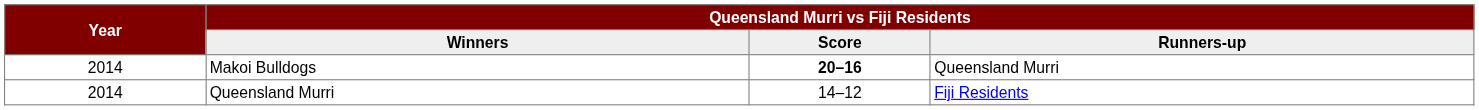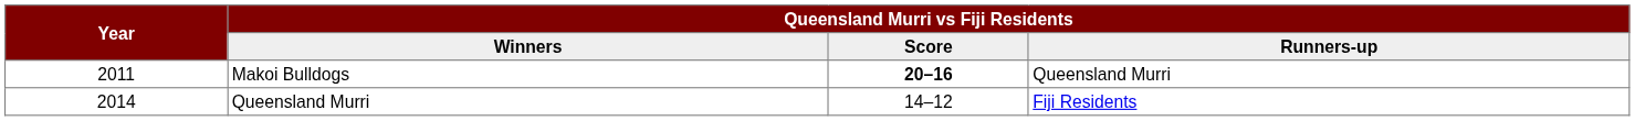Makoi Bulldogs | Year: 2014 -> 2011
